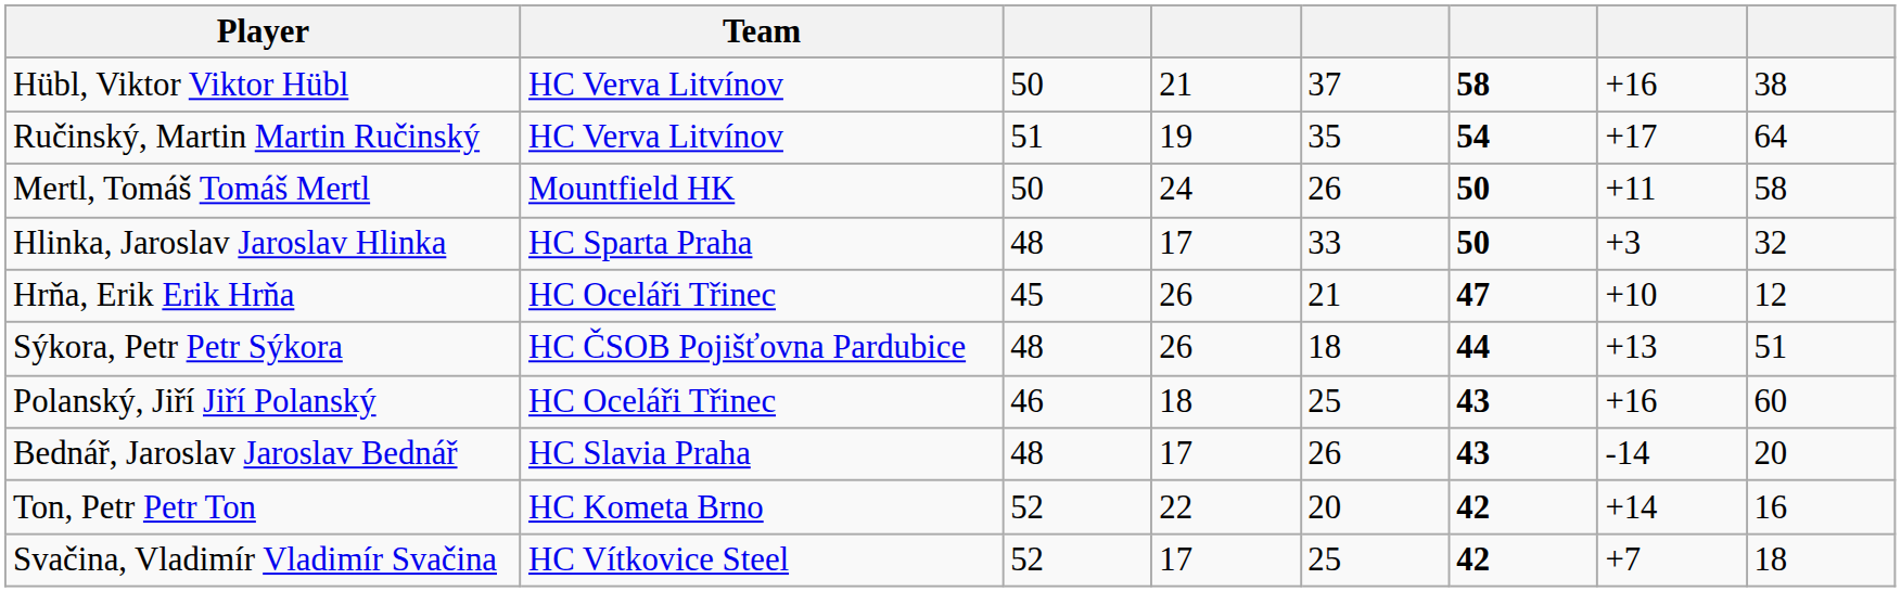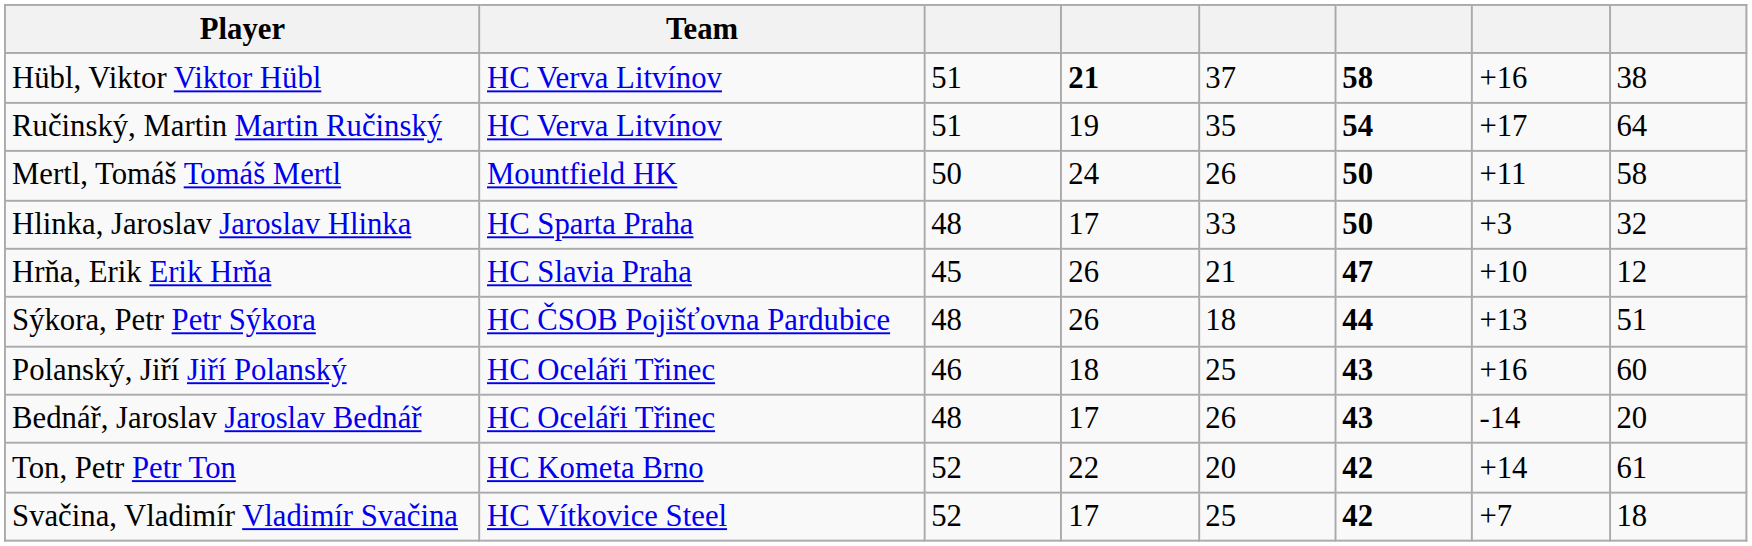Hübl, Viktor Viktor Hübl | column 3: 50 -> 51
Hübl, Viktor Viktor Hübl | column 4: normal -> bold
Hrňa, Erik Erik Hrňa | Team: HC Oceláři Třinec -> HC Slavia Praha
Bednář, Jaroslav Jaroslav Bednář | Team: HC Slavia Praha -> HC Oceláři Třinec
Ton, Petr Petr Ton | column 8: 16 -> 61
